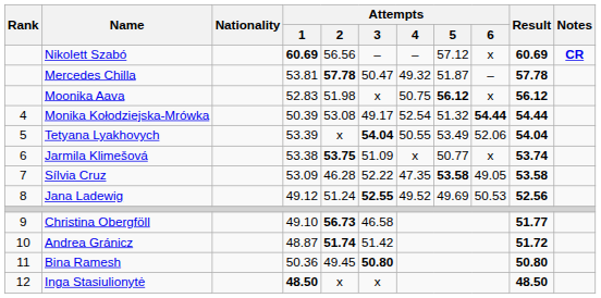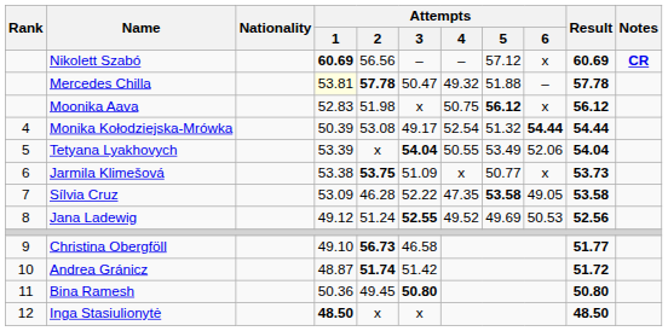Mercedes Chilla | Attempts / 1: no background -> lightyellow background
Mercedes Chilla | Attempts / 5: 51.87 -> 51.88
Jarmila Klimešová | Result: 53.74 -> 53.73
